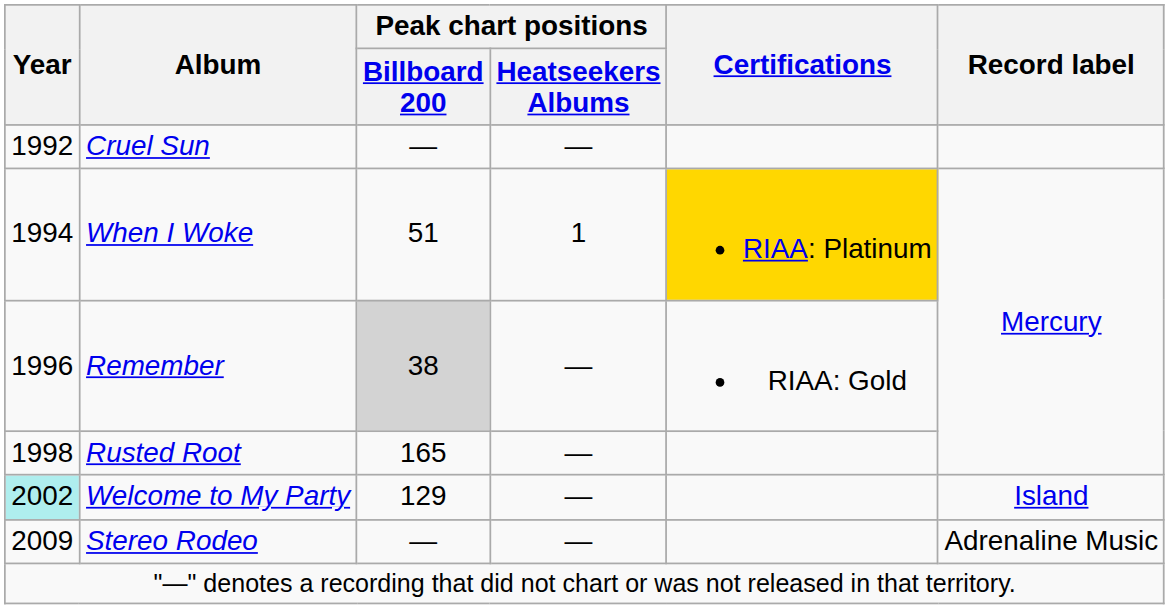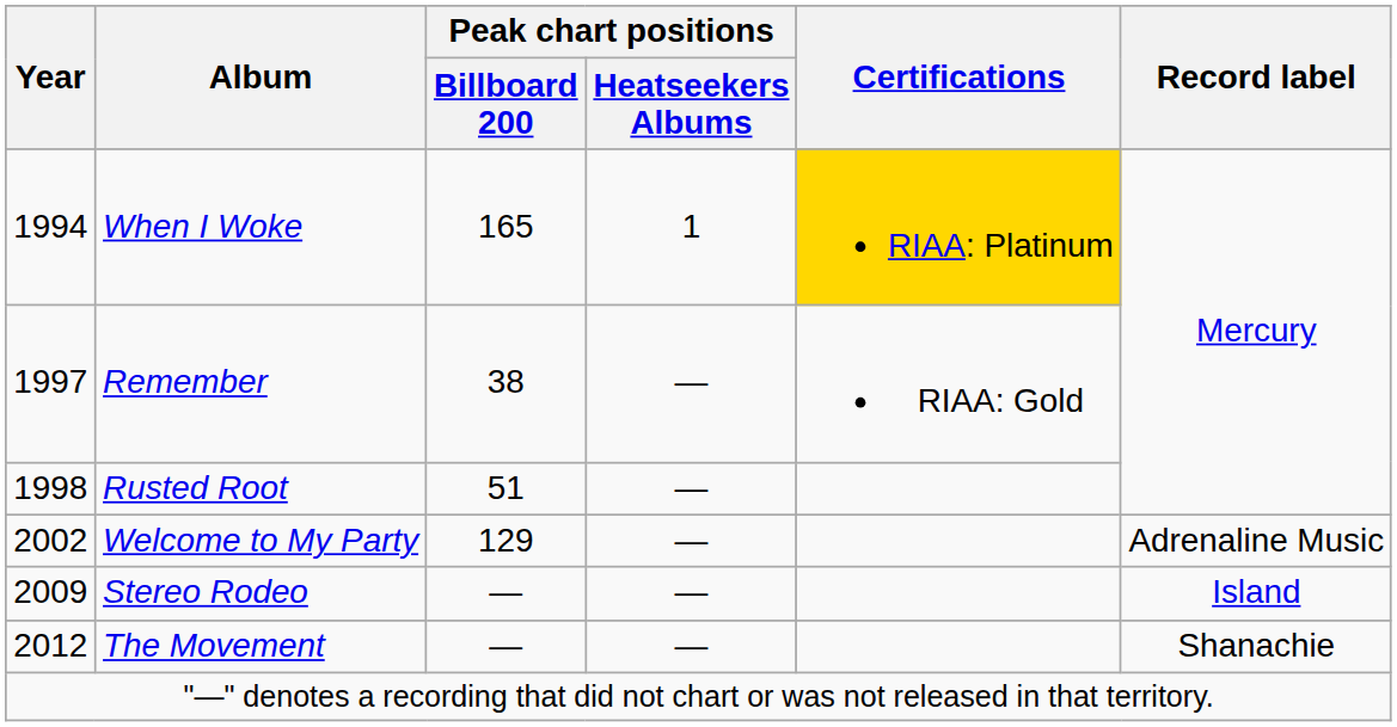- row: 1992 | Cruel Sun | — | —
When I Woke | Peak chart positions / Billboard 200: 51 -> 165
Remember | Year: 1996 -> 1997
Remember | Peak chart positions / Billboard 200: lightgrey background -> no background
Rusted Root | Peak chart positions / Billboard 200: 165 -> 51
Welcome to My Party | Year: paleturquoise background -> no background
Welcome to My Party | Record label: Island -> Adrenaline Music
Stereo Rodeo | Record label: Adrenaline Music -> Island
+ row: 2012 | The Movement | — | — | Shanachie
